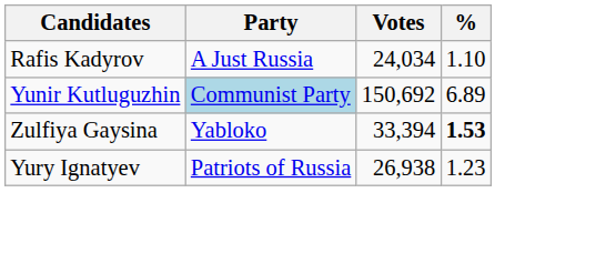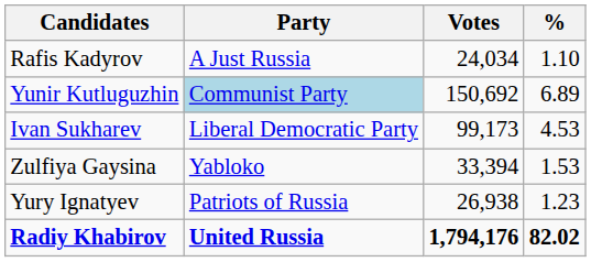+ row: Ivan Sukharev | Liberal Democratic Party | 99,173 | 4.53
Zulfiya Gaysina | %: bold -> normal
+ row: Radiy Khabirov | United Russia | 1,794,176 | 82.02
